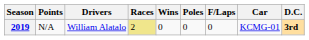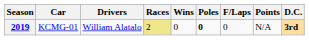columns swapped: Car <-> Points
2019 | Poles: normal -> bold
